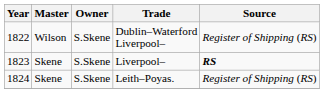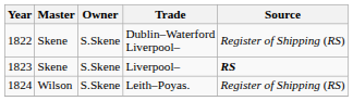Dublin–Waterford Liverpool– | Master: Wilson -> Skene
Leith–Poyas. | Master: Skene -> Wilson
